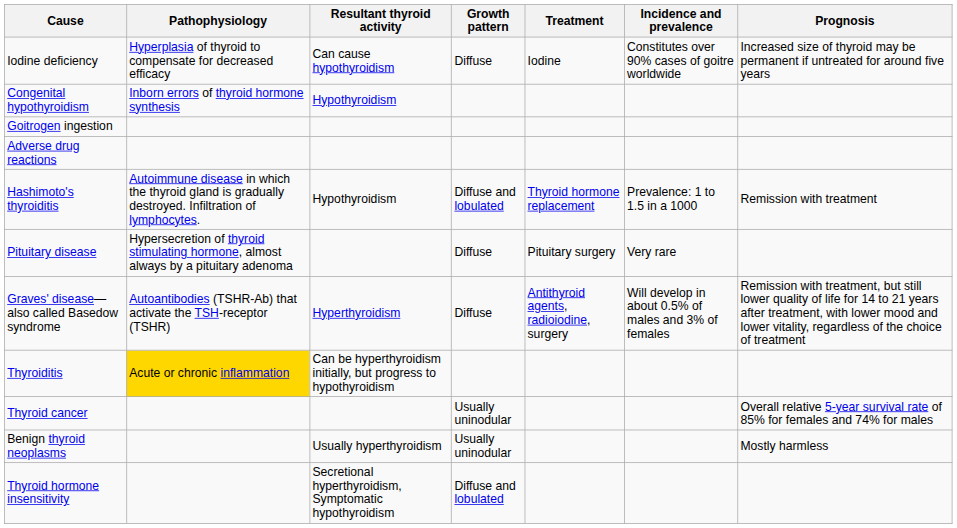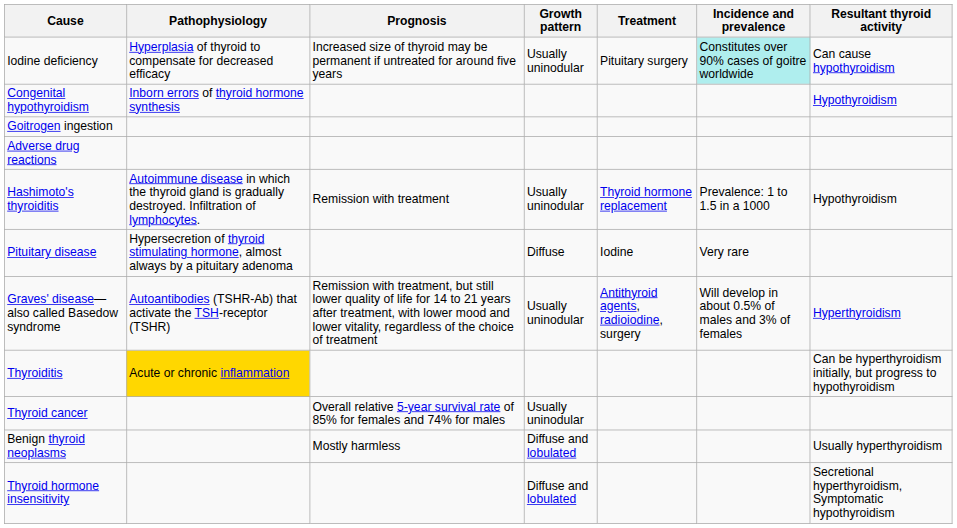columns swapped: Resultant thyroid activity <-> Prognosis
Iodine deficiency | Growth pattern: Diffuse -> Usually uninodular
Iodine deficiency | Treatment: Iodine -> Pituitary surgery
Iodine deficiency | Incidence and prevalence: no background -> paleturquoise background
Hashimoto's thyroiditis | Growth pattern: Diffuse and lobulated -> Usually uninodular
Pituitary disease | Treatment: Pituitary surgery -> Iodine
Graves' disease—also called Basedow syndrome | Growth pattern: Diffuse -> Usually uninodular
Benign thyroid neoplasms | Growth pattern: Usually uninodular -> Diffuse and lobulated
